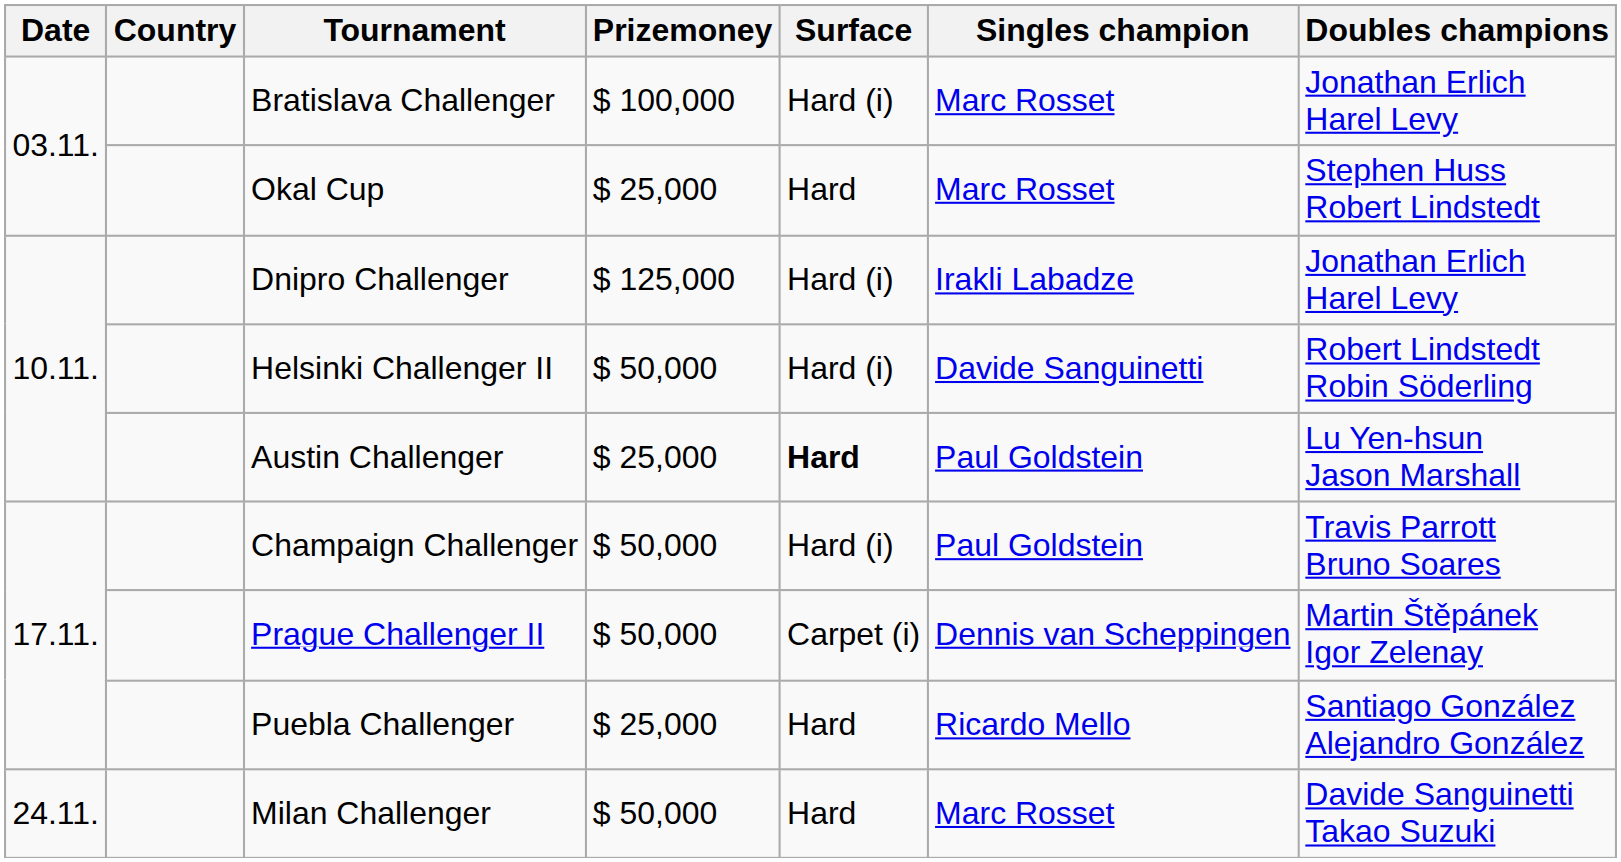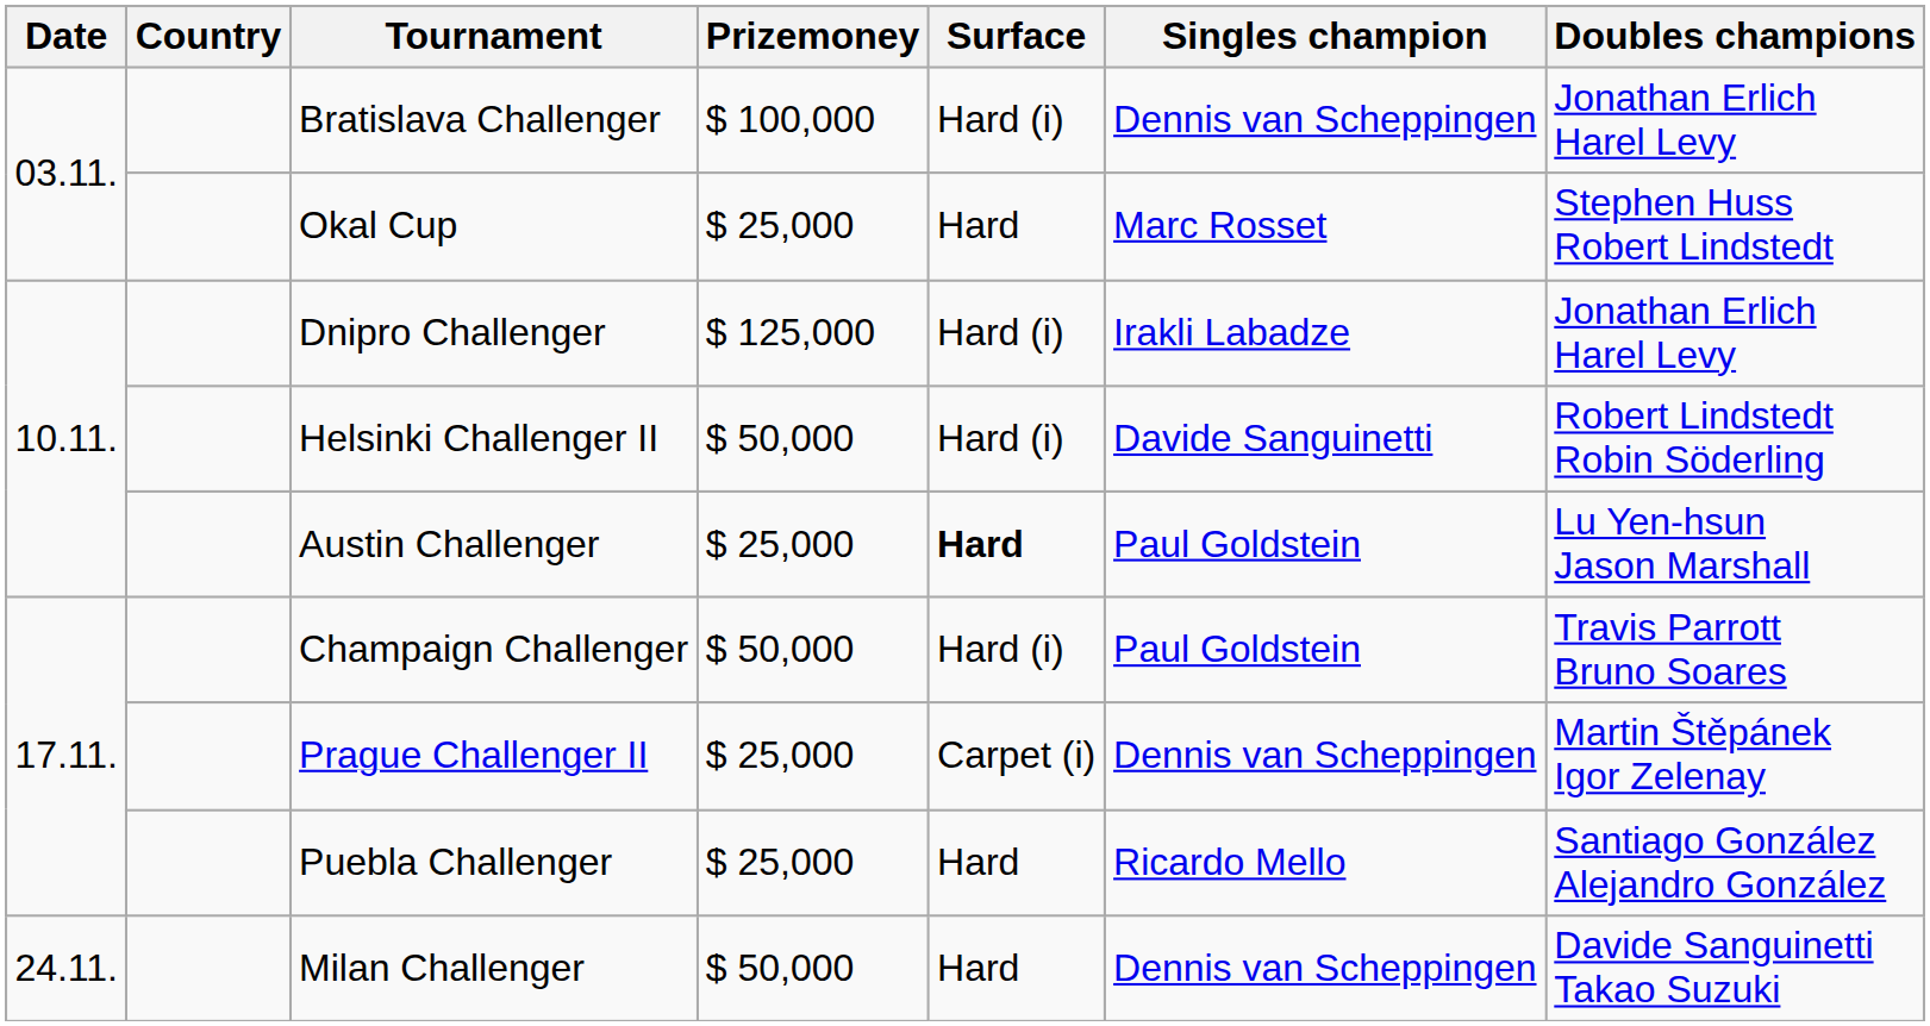Bratislava Challenger | Singles champion: Marc Rosset -> Dennis van Scheppingen
Prague Challenger II | Prizemoney: $ 50,000 -> $ 25,000
Milan Challenger | Singles champion: Marc Rosset -> Dennis van Scheppingen
